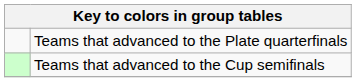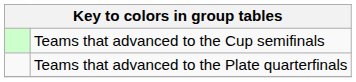rows swapped: Teams that advanced to the Cup semifinals <-> Teams that advanced to the Plate quarterfinals
